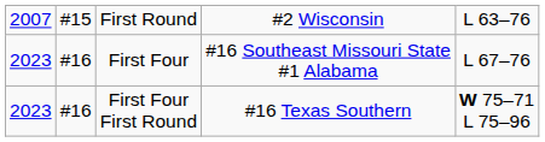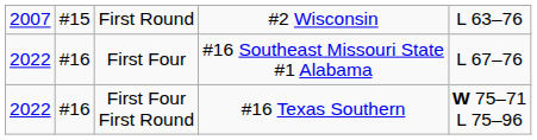First Four | column 1: 2023 -> 2022
First Four First Round | column 1: 2023 -> 2022
